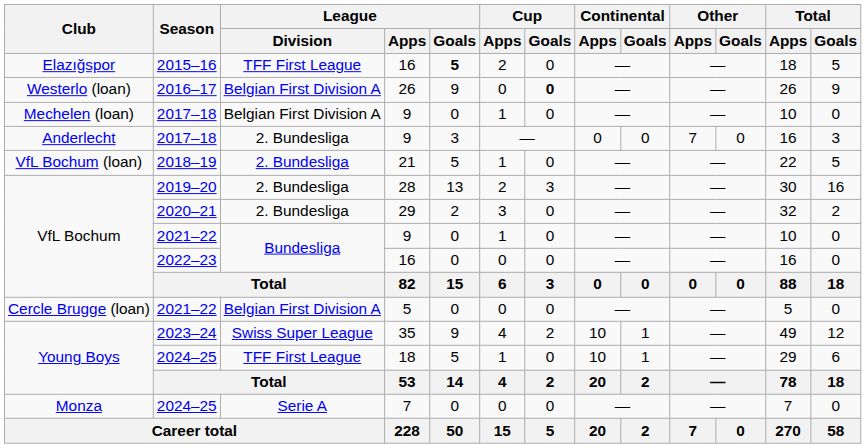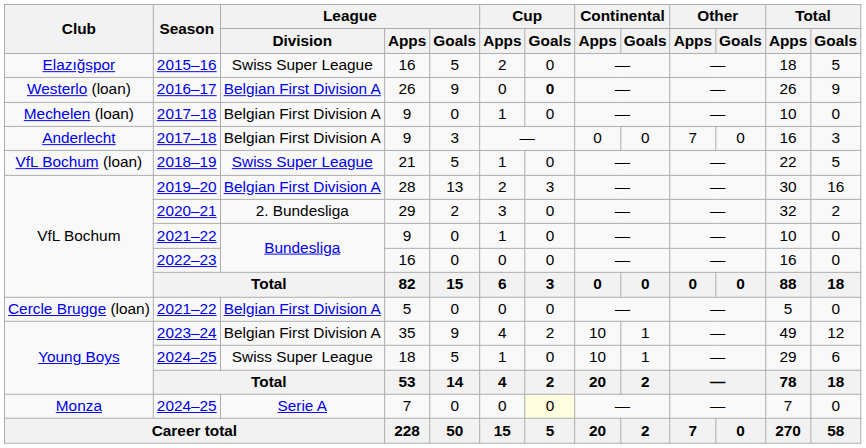2015–16 | League / Division: TFF First League -> Swiss Super League
2015–16 | League / Goals: bold -> normal
Anderlecht / 2017–18 | League / Division: 2. Bundesliga -> Belgian First Division A
2018–19 | League / Division: 2. Bundesliga -> Swiss Super League
2019–20 | League / Division: 2. Bundesliga -> Belgian First Division A
2023–24 | League / Division: Swiss Super League -> Belgian First Division A
Young Boys / 2024–25 | League / Division: TFF First League -> Swiss Super League
Monza / 2024–25 | Cup / Goals: no background -> lightyellow background
